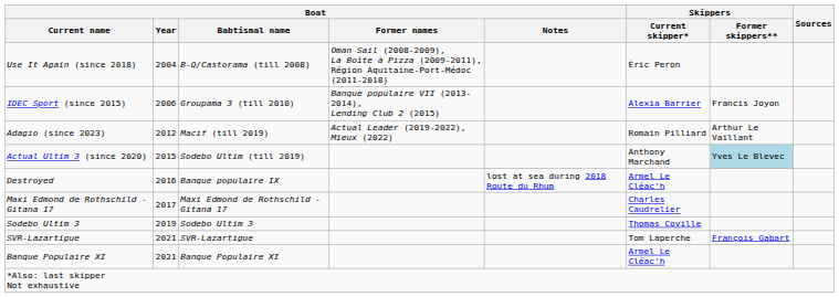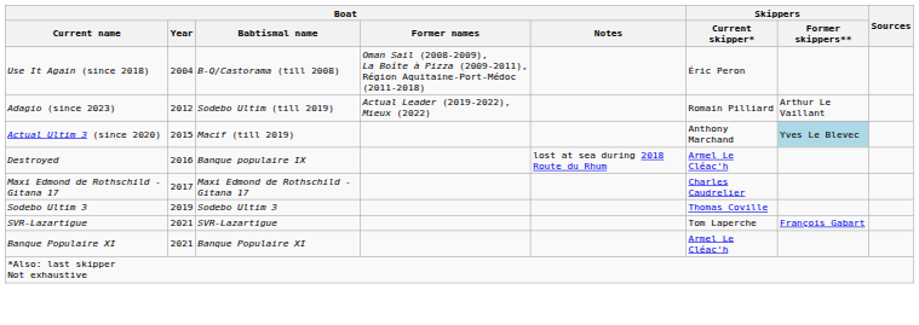- row: IDEC Sport (since 2015) | 2006 | Groupama 3 (till 2010) | Banque populaire VII (2013-2014), Lending Club 2 (2015) | Alexia Barrier | Francis Joyon
Adagio (since 2023) | Boat / Babtismal name: Macif (till 2019) -> Sodebo Ultim (till 2019)
Actual Ultim 3 (since 2020) | Boat / Babtismal name: Sodebo Ultim (till 2019) -> Macif (till 2019)
